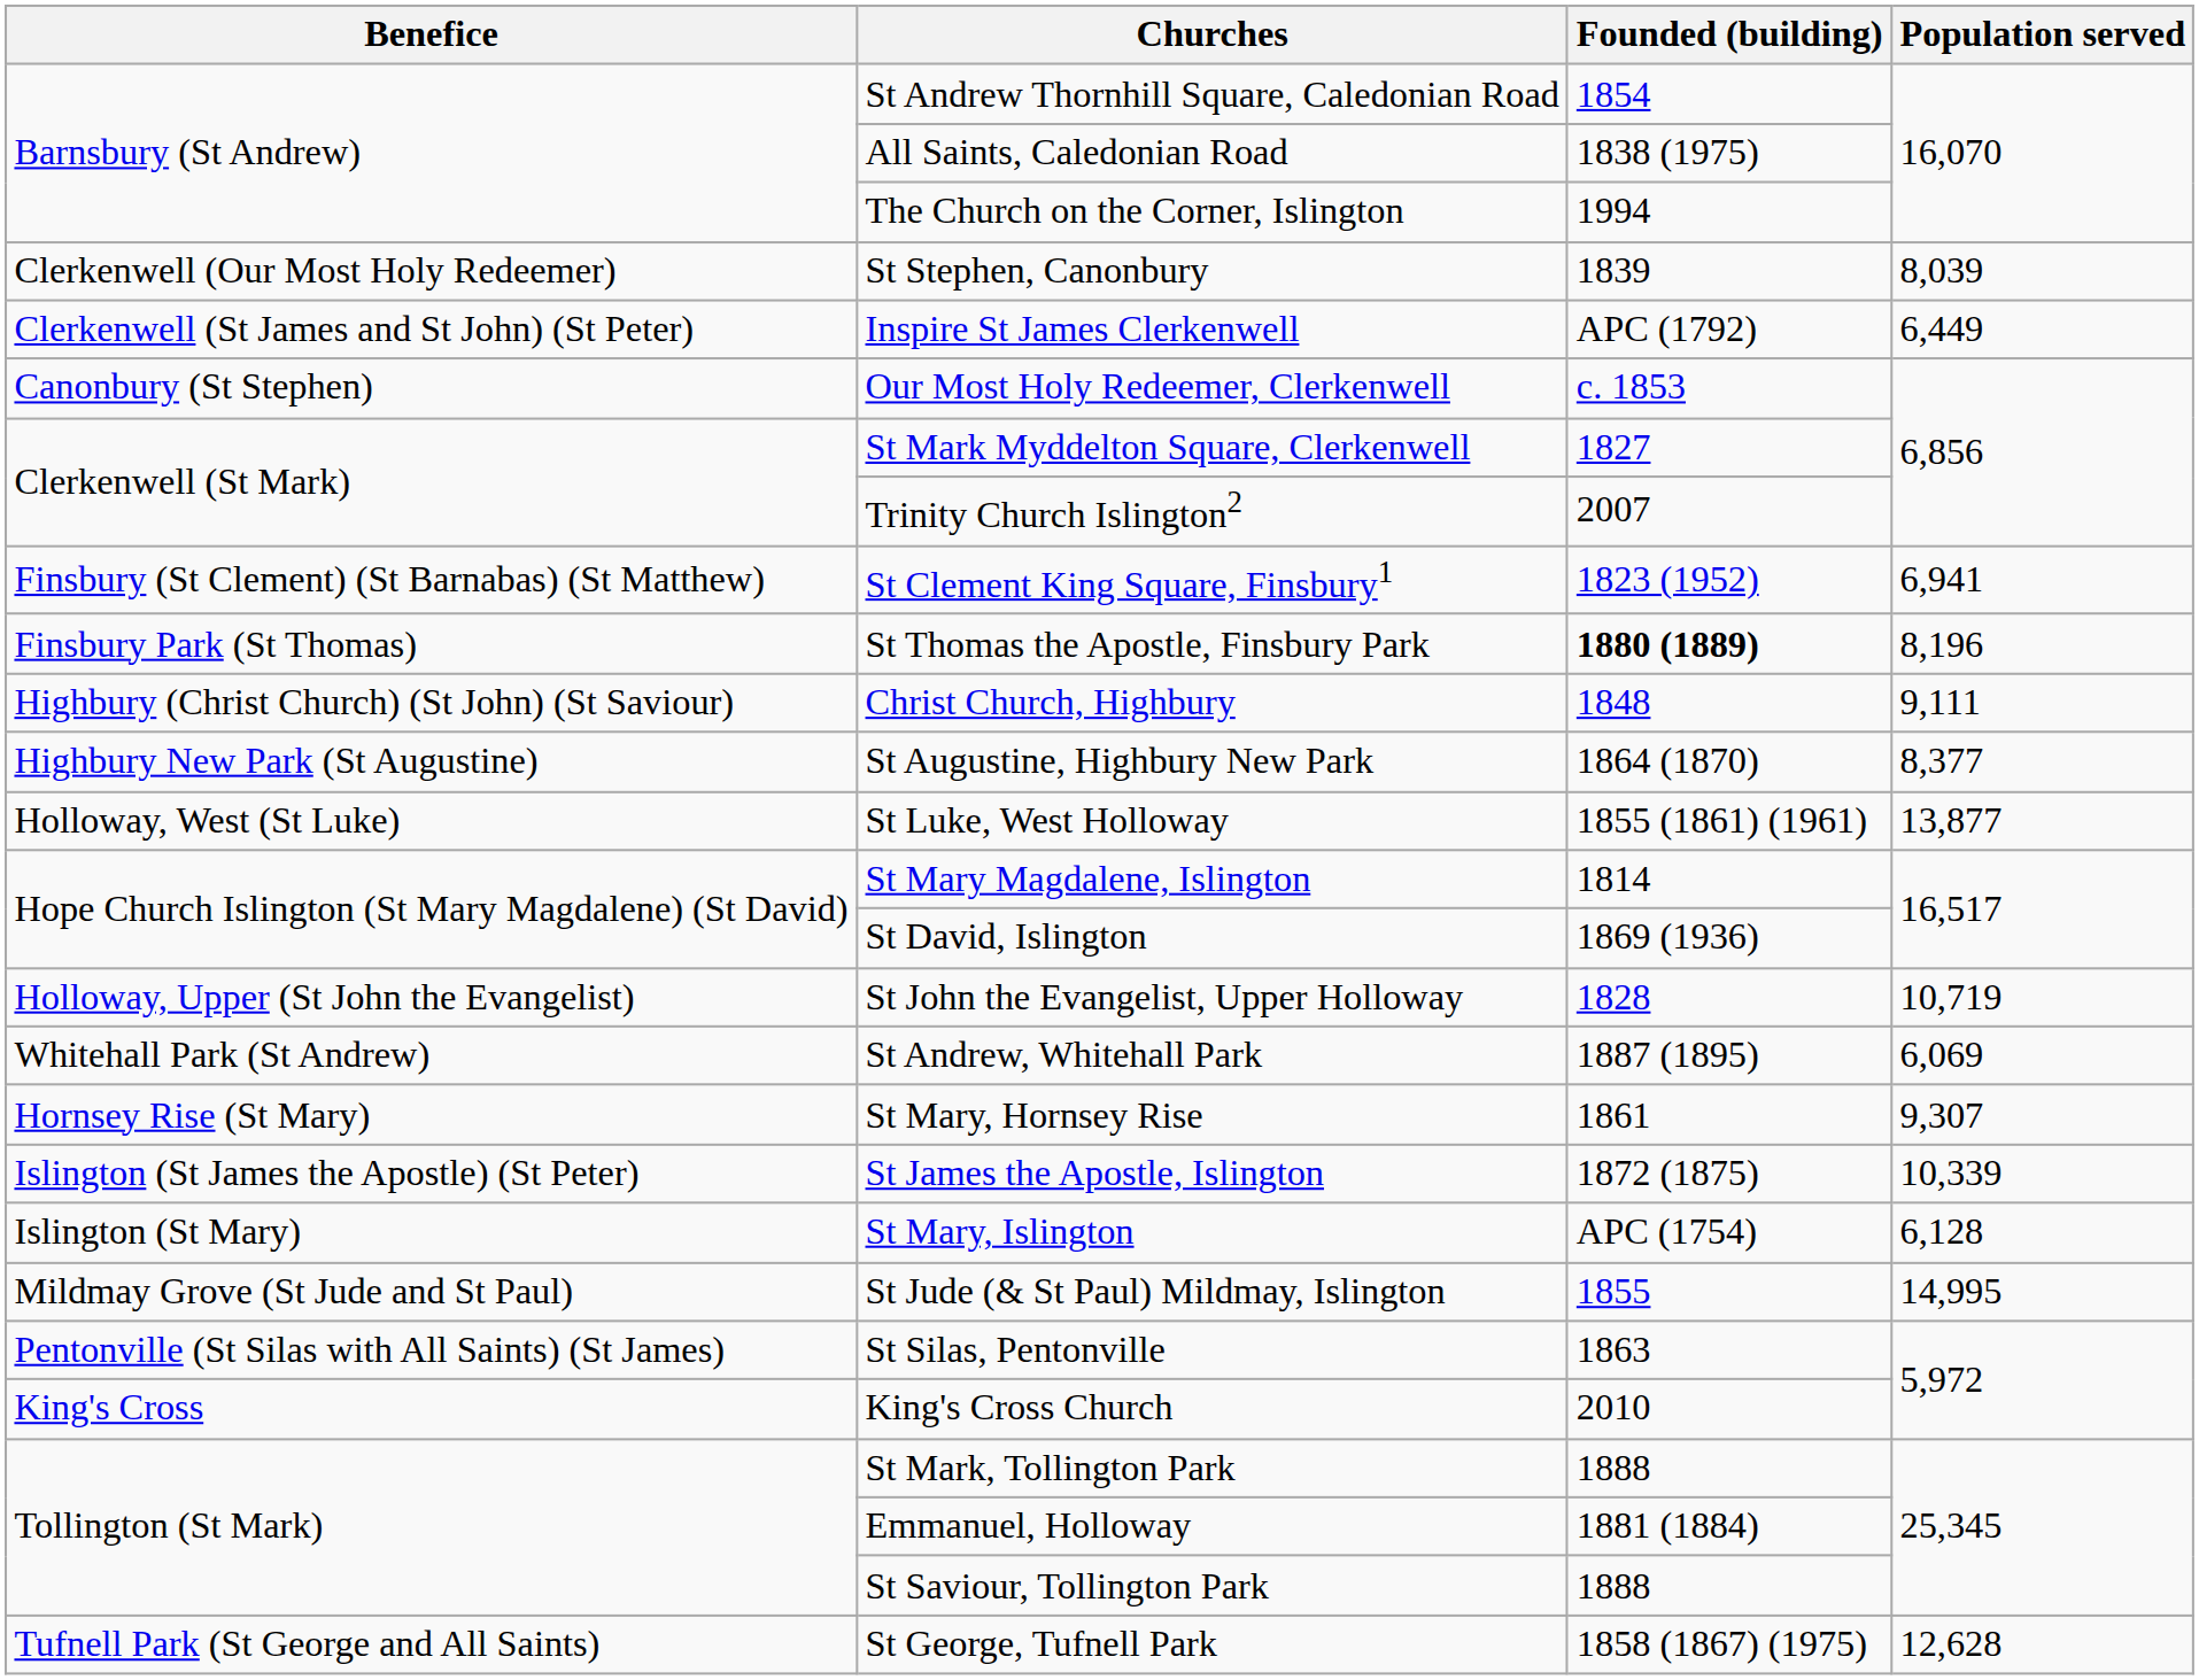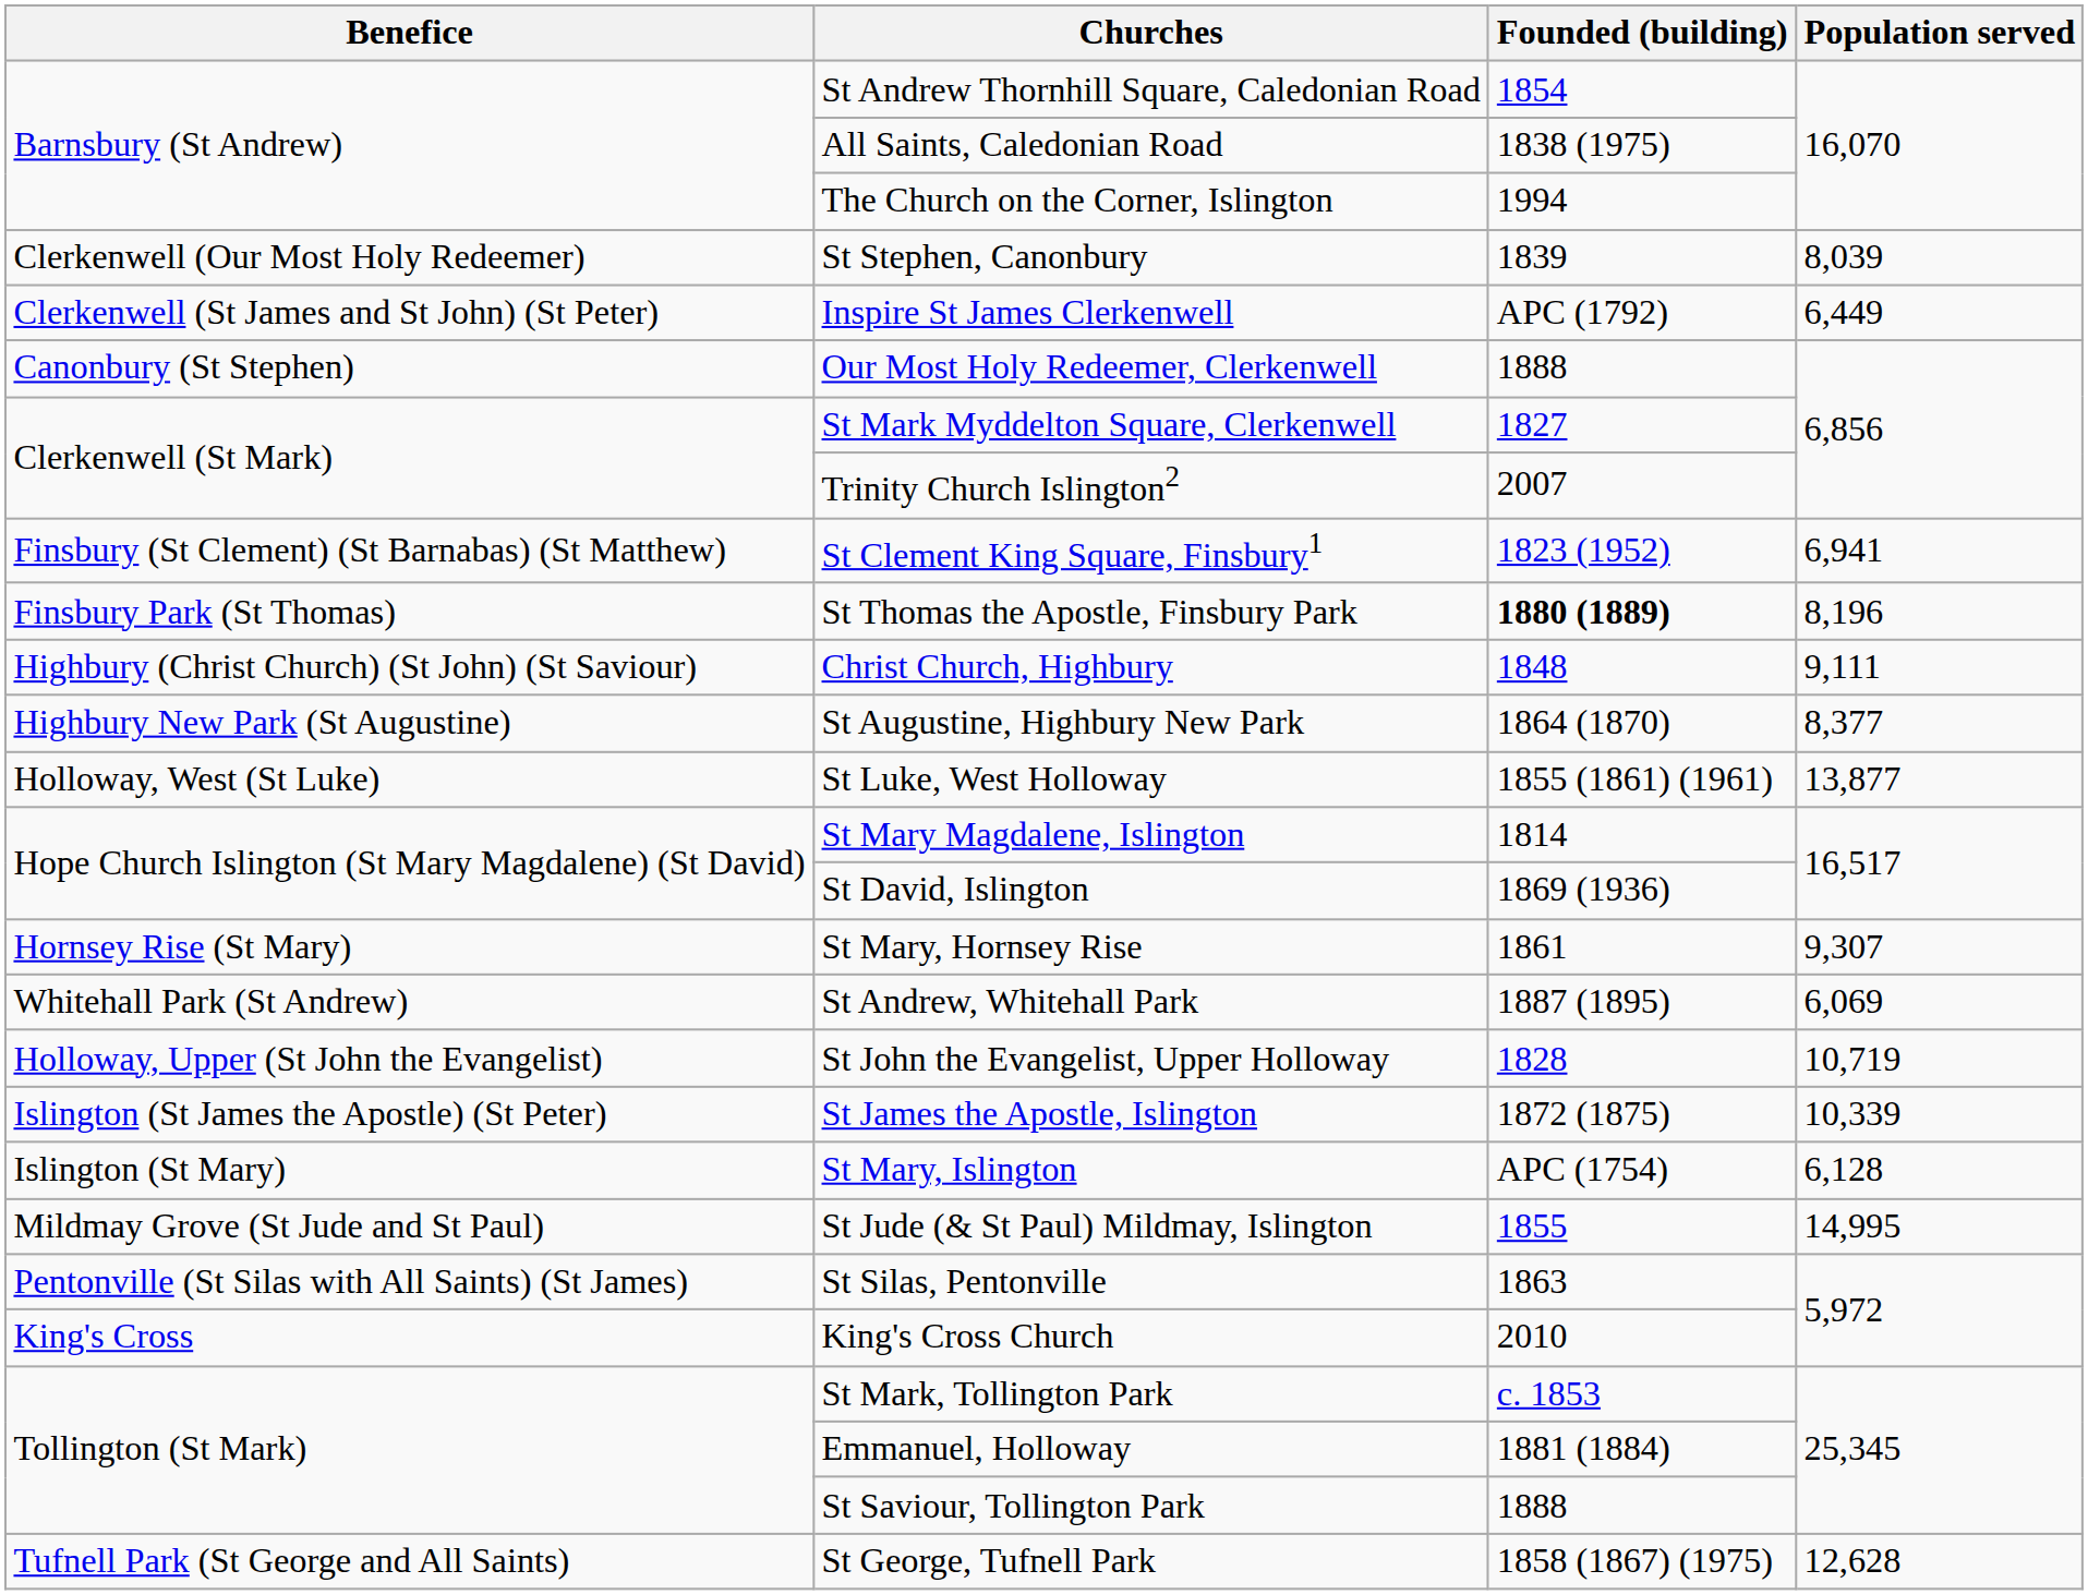Our Most Holy Redeemer, Clerkenwell | Founded (building): c. 1853 -> 1888
rows swapped: St Mary, Hornsey Rise <-> St John the Evangelist, Upper Holloway
St Mark, Tollington Park | Founded (building): 1888 -> c. 1853
